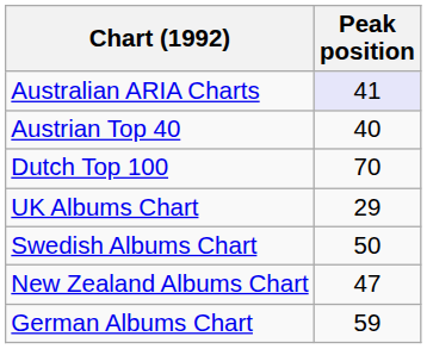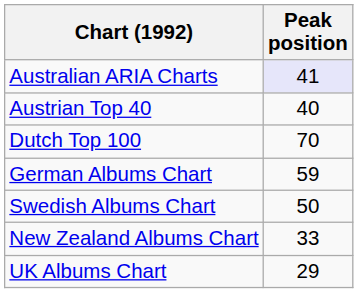rows swapped: German Albums Chart <-> UK Albums Chart
New Zealand Albums Chart | Peak position: 47 -> 33
